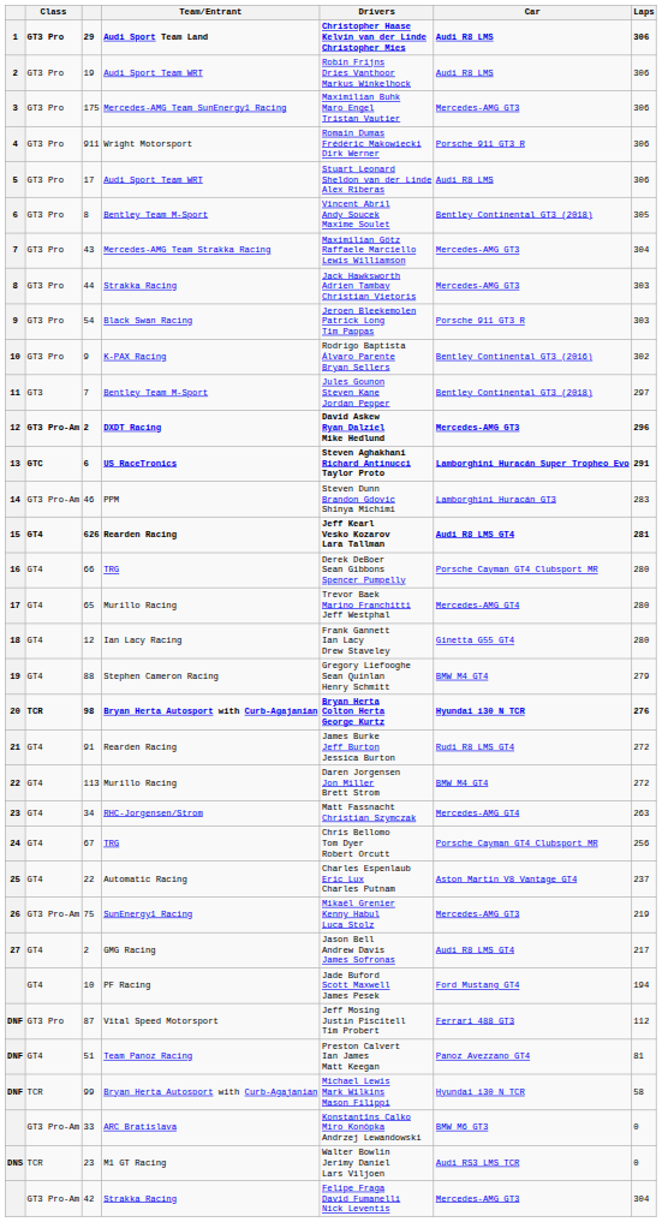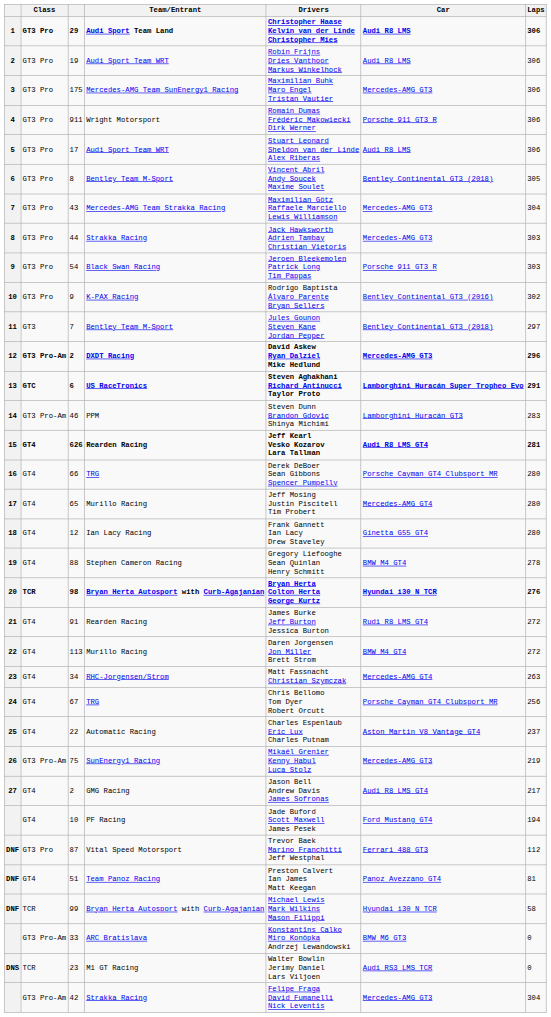65 | Drivers: Trevor Baek Marino Franchitti Jeff Westphal -> Jeff Mosing Justin Piscitell Tim Probert
88 | Laps: 279 -> 278
87 | Drivers: Jeff Mosing Justin Piscitell Tim Probert -> Trevor Baek Marino Franchitti Jeff Westphal
